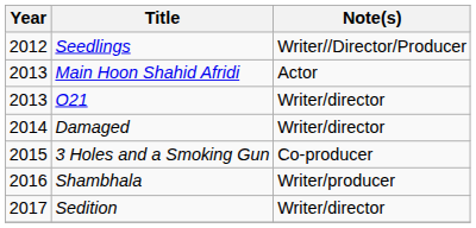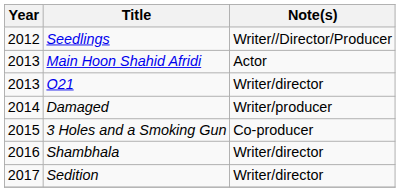Damaged | Note(s): Writer/director -> Writer/producer
Shambhala | Note(s): Writer/producer -> Writer/director
